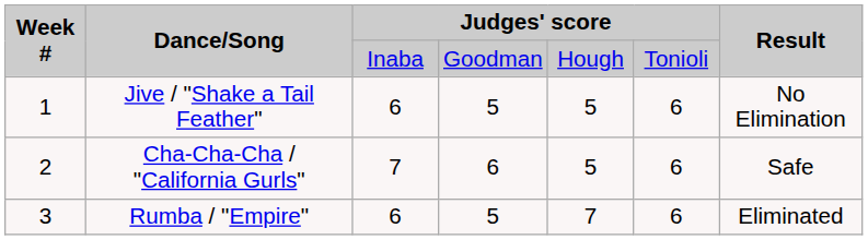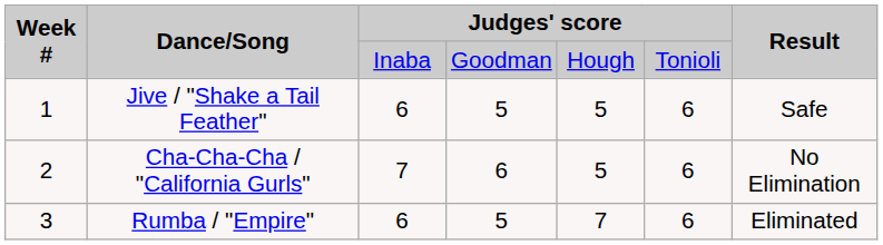Jive / "Shake a Tail Feather" | Result: No Elimination -> Safe
Cha-Cha-Cha / "California Gurls" | Result: Safe -> No Elimination
